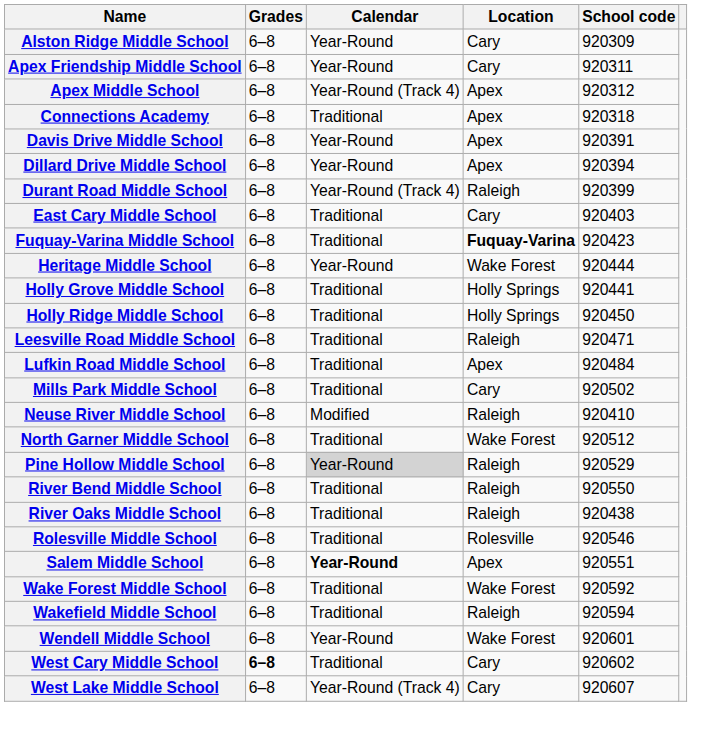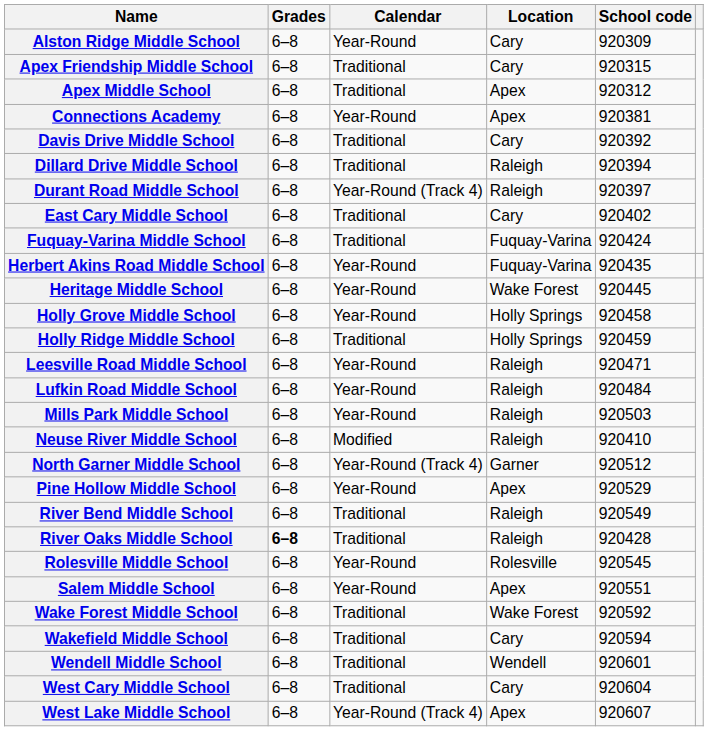Apex Friendship Middle School | Calendar: Year-Round -> Traditional
Apex Friendship Middle School | School code: 920311 -> 920315
Apex Middle School | Calendar: Year-Round (Track 4) -> Traditional
Connections Academy | Calendar: Traditional -> Year-Round
Connections Academy | School code: 920318 -> 920381
Davis Drive Middle School | Calendar: Year-Round -> Traditional
Davis Drive Middle School | Location: Apex -> Cary
Davis Drive Middle School | School code: 920391 -> 920392
Dillard Drive Middle School | Calendar: Year-Round -> Traditional
Dillard Drive Middle School | Location: Apex -> Raleigh
Durant Road Middle School | School code: 920399 -> 920397
East Cary Middle School | School code: 920403 -> 920402
Fuquay-Varina Middle School | Location: bold -> normal
Fuquay-Varina Middle School | School code: 920423 -> 920424
+ row: Herbert Akins Road Middle School | 6–8 | Year-Round | Fuquay-Varina | 920435
Heritage Middle School | School code: 920444 -> 920445
Holly Grove Middle School | Calendar: Traditional -> Year-Round
Holly Grove Middle School | School code: 920441 -> 920458
Holly Ridge Middle School | School code: 920450 -> 920459
Leesville Road Middle School | Calendar: Traditional -> Year-Round
Lufkin Road Middle School | Calendar: Traditional -> Year-Round
Lufkin Road Middle School | Location: Apex -> Raleigh
Mills Park Middle School | Calendar: Traditional -> Year-Round
Mills Park Middle School | Location: Cary -> Raleigh
Mills Park Middle School | School code: 920502 -> 920503
North Garner Middle School | Calendar: Traditional -> Year-Round (Track 4)
North Garner Middle School | Location: Wake Forest -> Garner
Pine Hollow Middle School | Calendar: lightgrey background -> no background
Pine Hollow Middle School | Location: Raleigh -> Apex
River Bend Middle School | School code: 920550 -> 920549
River Oaks Middle School | Grades: normal -> bold
River Oaks Middle School | School code: 920438 -> 920428
Rolesville Middle School | Calendar: Traditional -> Year-Round
Rolesville Middle School | School code: 920546 -> 920545
Salem Middle School | Calendar: bold -> normal
Wakefield Middle School | Location: Raleigh -> Cary
Wendell Middle School | Calendar: Year-Round -> Traditional
Wendell Middle School | Location: Wake Forest -> Wendell
West Cary Middle School | Grades: bold -> normal
West Cary Middle School | School code: 920602 -> 920604
West Lake Middle School | Location: Cary -> Apex
